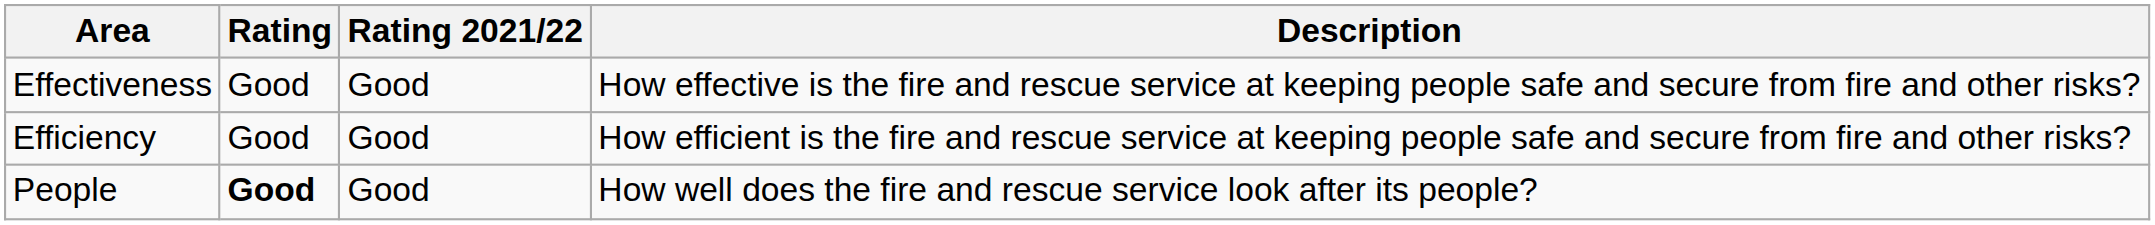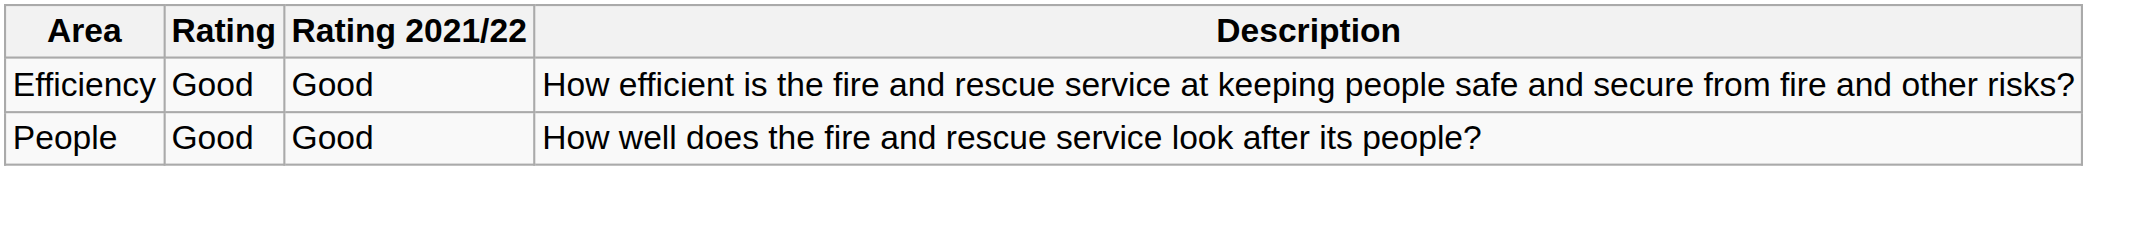- row: Effectiveness | Good | Good | How effective is the fire and rescue service at keeping people safe and secure from fire and other risks?
People | Rating: bold -> normal
